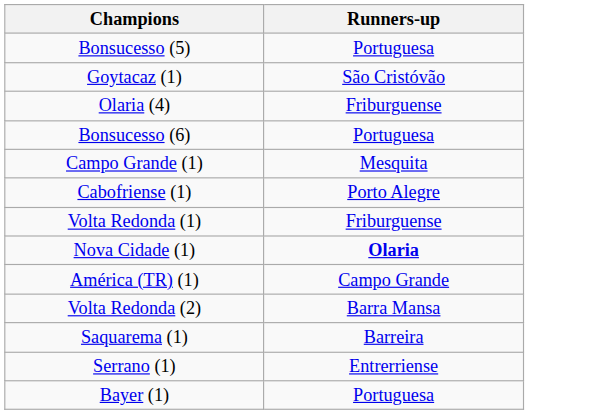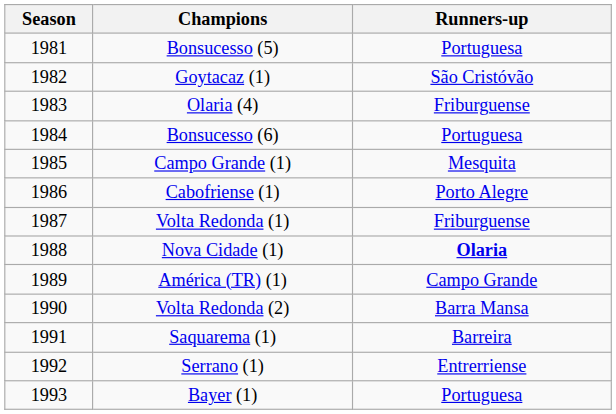+ column: Season | 1981 | 1982 | 1983 | 1984 | 1985 | 1986 | 1987 | 1988 | 1989 | 1990 | 1991 | 1992 | 1993
